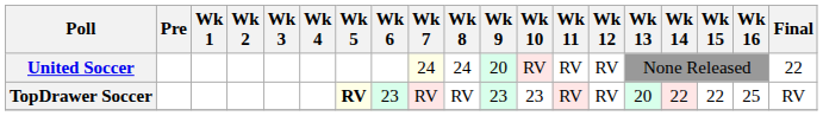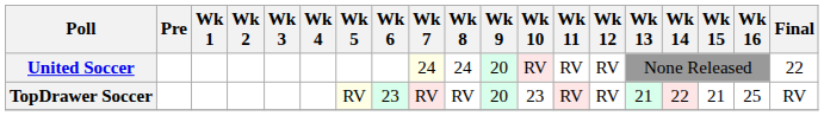TopDrawer Soccer | Wk 5: bold -> normal
TopDrawer Soccer | Wk 9: 23 -> 20
TopDrawer Soccer | Wk 13: 20 -> 21
TopDrawer Soccer | Wk 15: 22 -> 21
